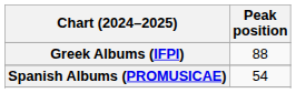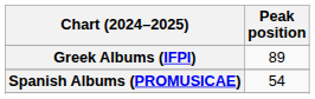Greek Albums (IFPI) | Peak position: 88 -> 89
